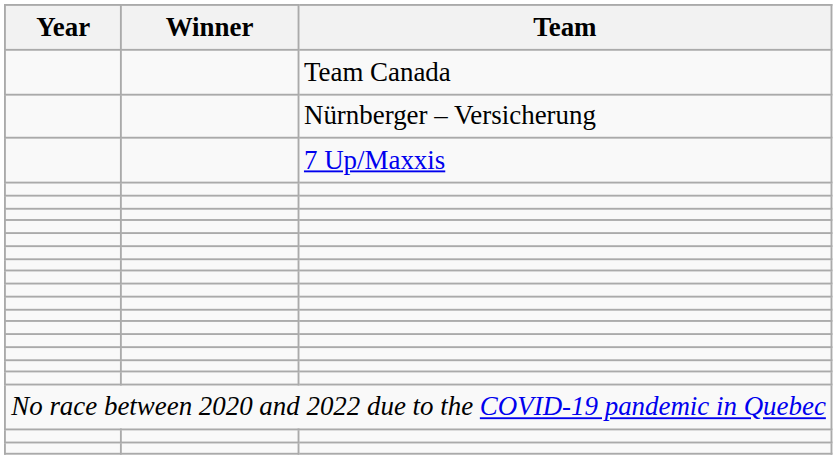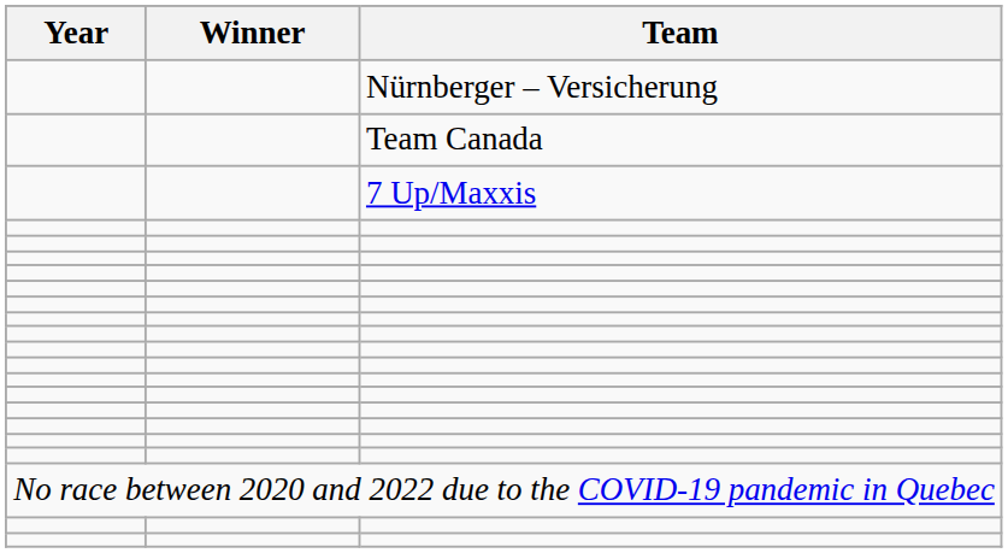rows swapped: Team Canada <-> Nürnberger – Versicherung
